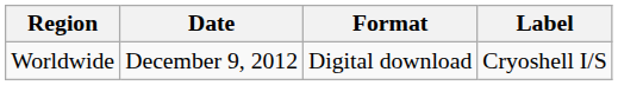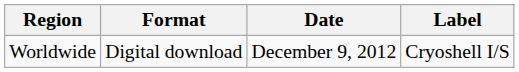columns swapped: Date <-> Format
